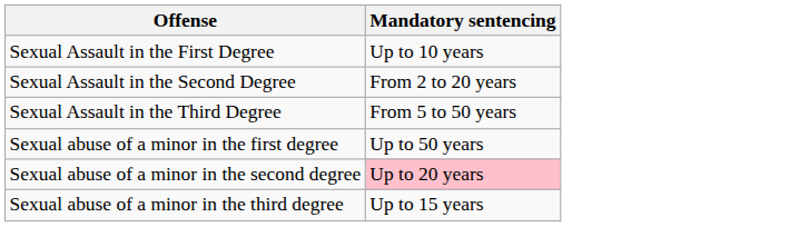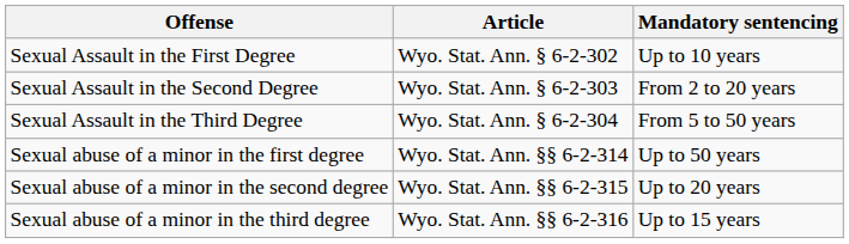+ column: Article | Wyo. Stat. Ann. § 6-2-302 | Wyo. Stat. Ann. § 6-2-303 | Wyo. Stat. Ann. § 6-2-304 | Wyo. Stat. Ann. §§ 6-2-314 | Wyo. Stat. Ann. §§ 6-2-315 | Wyo. Stat. Ann. §§ 6-2-316
Sexual abuse of a minor in the second degree | Mandatory sentencing: pink background -> no background
